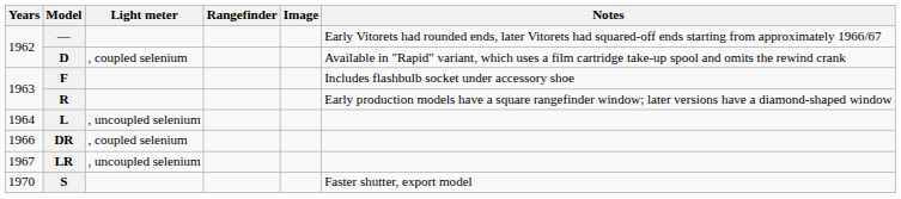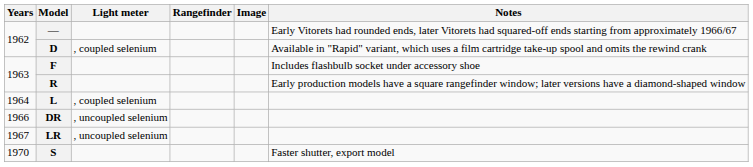L | Light meter: , uncoupled selenium -> , coupled selenium
DR | Light meter: , coupled selenium -> , uncoupled selenium
